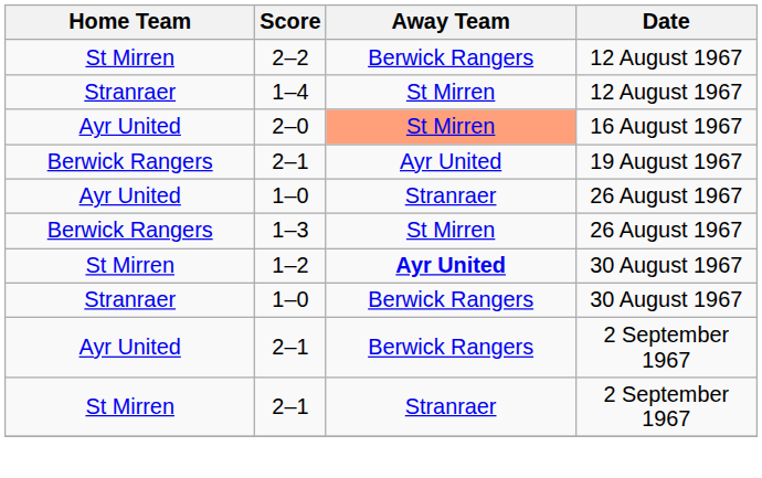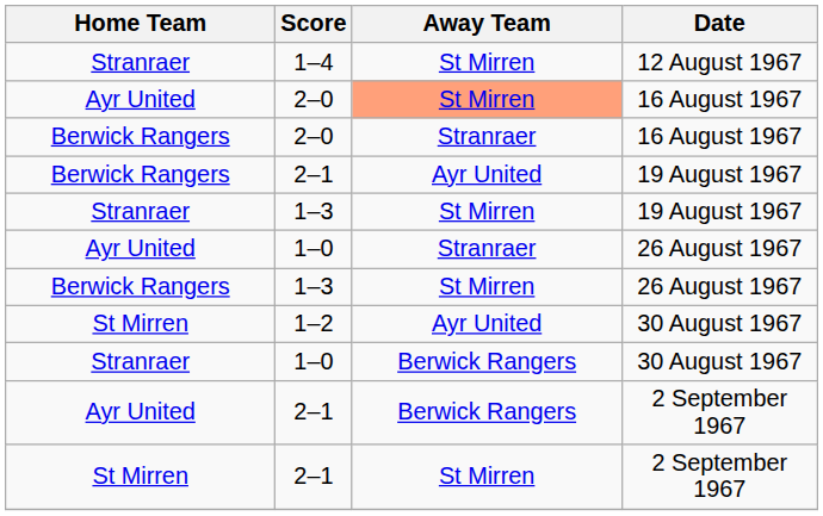- row: St Mirren | 2–2 | Berwick Rangers | 12 August 1967
+ row: Berwick Rangers | 2–0 | Stranraer | 16 August 1967
+ row: Stranraer | 1–3 | St Mirren | 19 August 1967
1–2 | Away Team: bold -> normal
St Mirren / 2–1 | Away Team: Stranraer -> St Mirren
